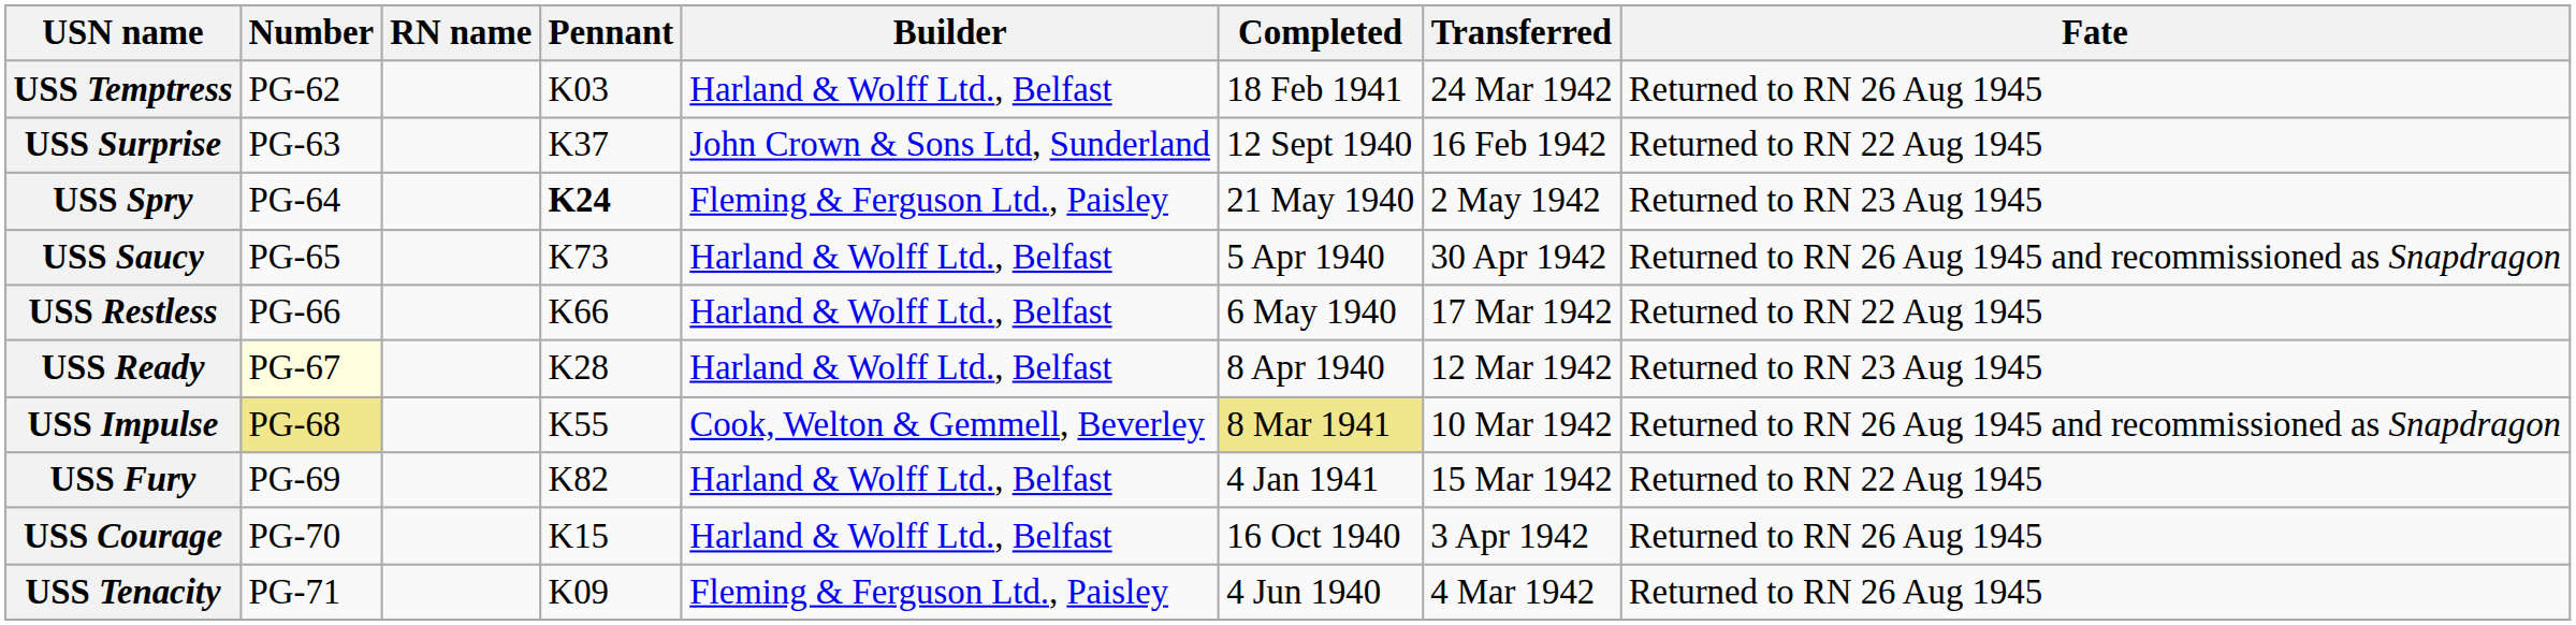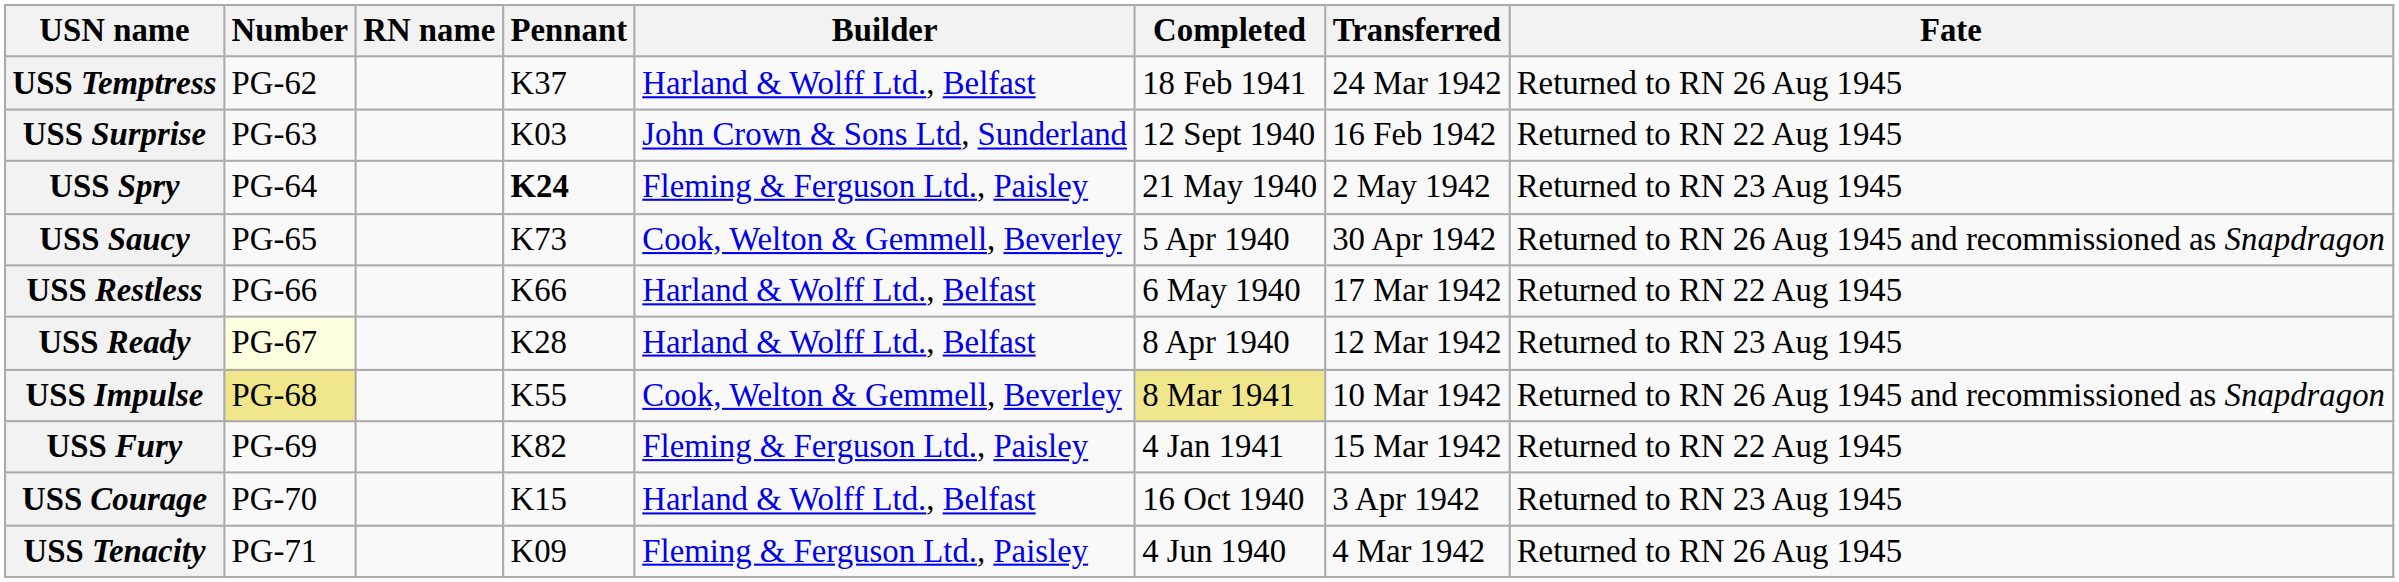USS Temptress | Pennant: K03 -> K37
USS Surprise | Pennant: K37 -> K03
USS Saucy | Builder: Harland & Wolff Ltd., Belfast -> Cook, Welton & Gemmell, Beverley
USS Fury | Builder: Harland & Wolff Ltd., Belfast -> Fleming & Ferguson Ltd., Paisley
USS Courage | Fate: Returned to RN 26 Aug 1945 -> Returned to RN 23 Aug 1945
